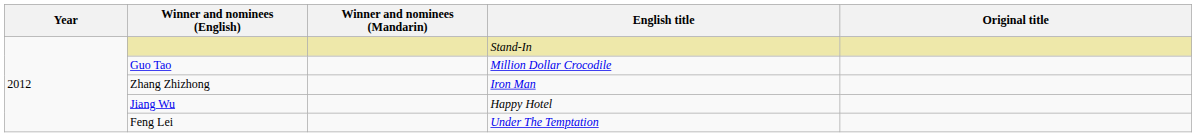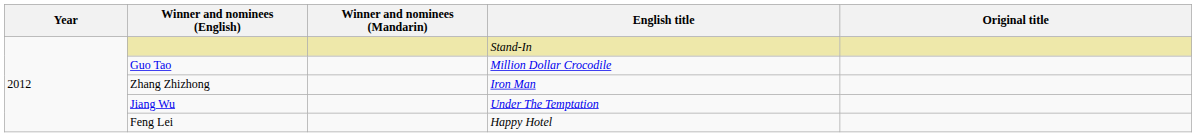Jiang Wu | English title: Happy Hotel -> Under The Temptation
Feng Lei | English title: Under The Temptation -> Happy Hotel
